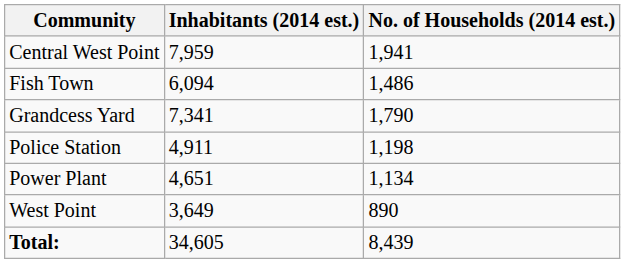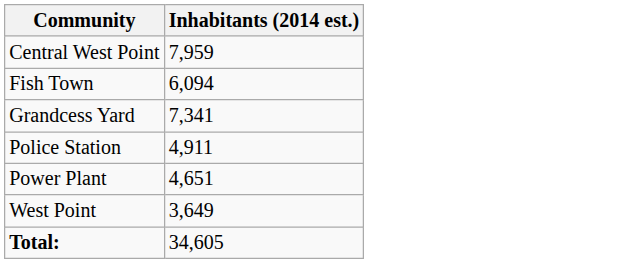- column: No. of Households (2014 est.) | 1,941 | 1,486 | 1,790 | 1,198 | 1,134 | 890 | 8,439
